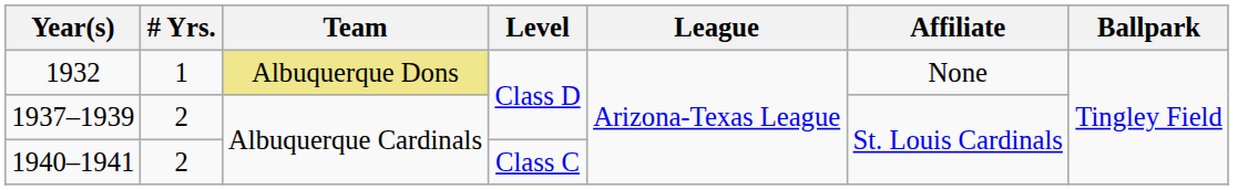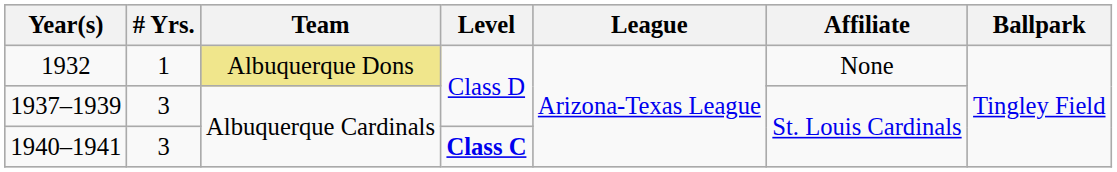1937–1939 | # Yrs.: 2 -> 3
1940–1941 | # Yrs.: 2 -> 3
1940–1941 | Level: normal -> bold
